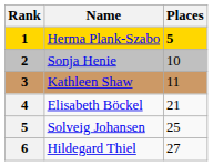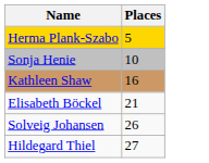- column: Rank | 1 | 2 | 3 | 4 | 5 | 6
Herma Plank-Szabo | Places: bold -> normal
Kathleen Shaw | Places: 11 -> 16
Solveig Johansen | Places: 25 -> 26
